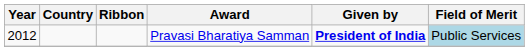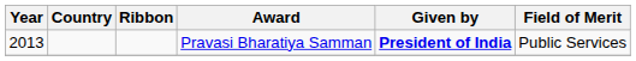Pravasi Bharatiya Samman | Year: 2012 -> 2013
Pravasi Bharatiya Samman | Field of Merit: lightblue background -> no background
